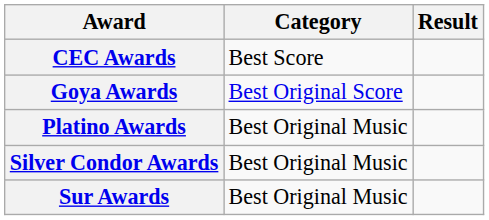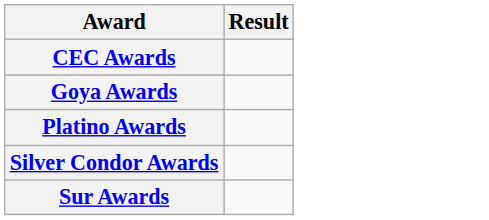- column: Category | Best Score | Best Original Score | Best Original Music | Best Original Music | Best Original Music
